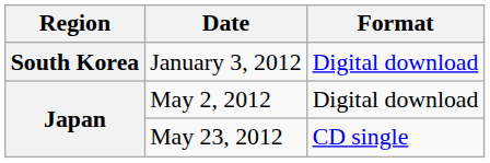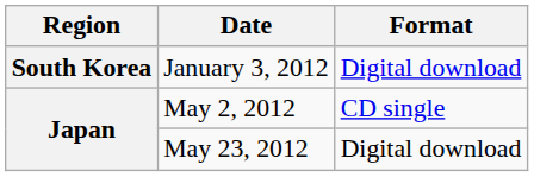May 2, 2012 | Format: Digital download -> CD single
May 23, 2012 | Format: CD single -> Digital download
